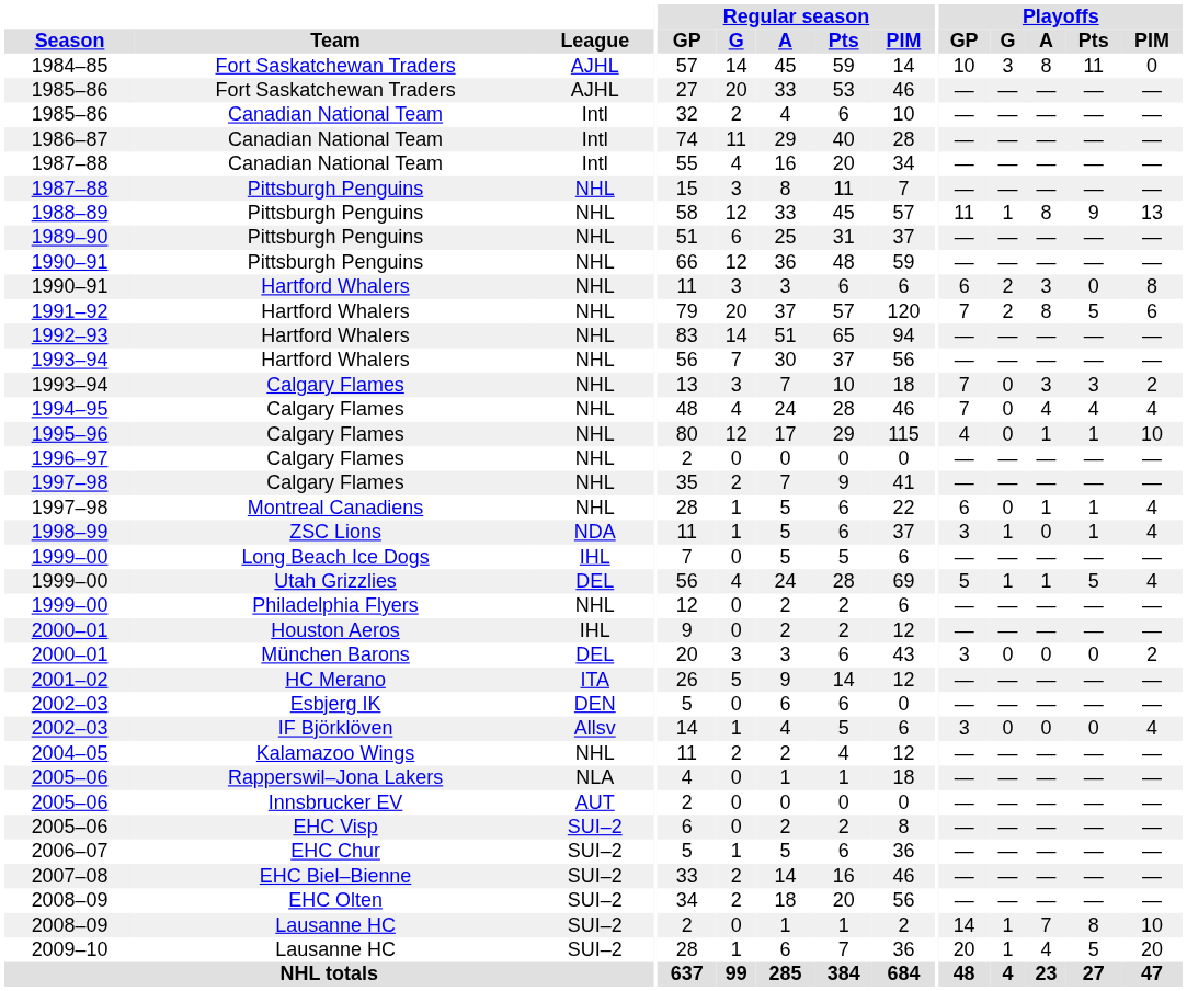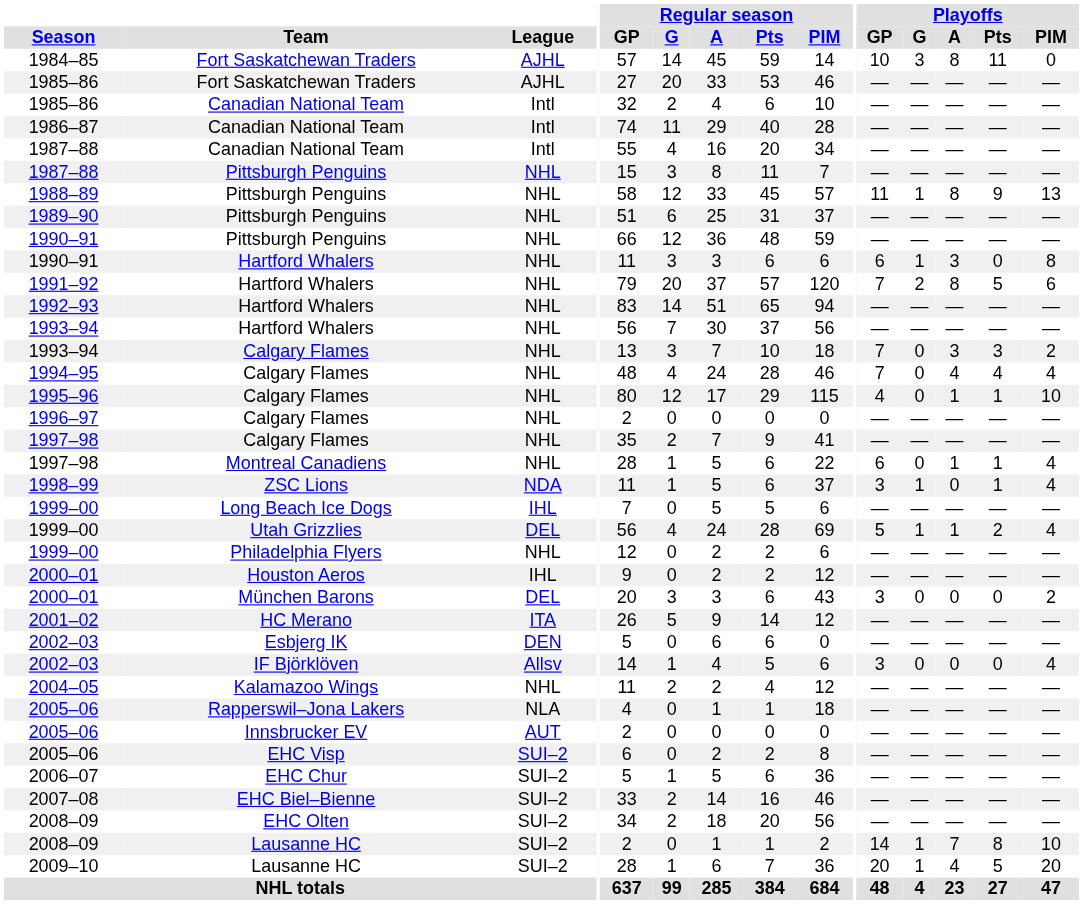1990–91 / Hartford Whalers | Playoffs / G: 2 -> 1
1999–00 / Utah Grizzlies | Playoffs / Pts: 5 -> 2
